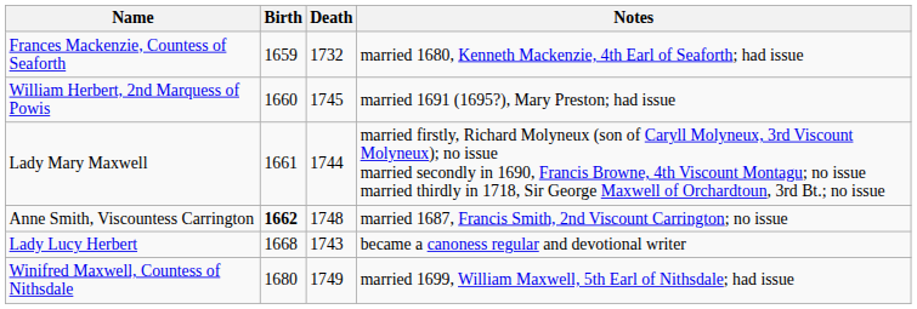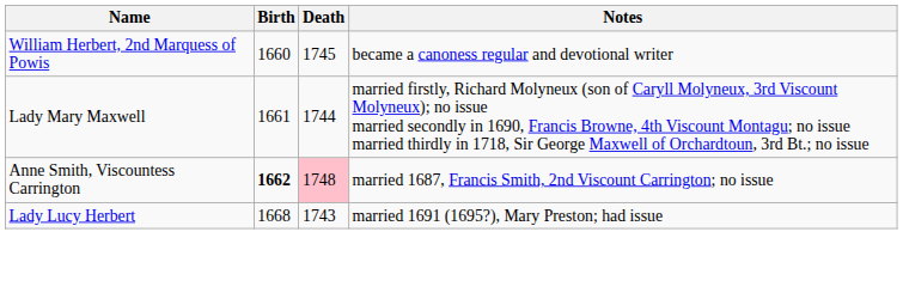- row: Frances Mackenzie, Countess of Seaforth | 1659 | 1732 | married 1680, Kenneth Mackenzie, 4th Earl of Seaforth; had issue
William Herbert, 2nd Marquess of Powis | Notes: married 1691 (1695?), Mary Preston; had issue -> became a canoness regular and devotional writer
Anne Smith, Viscountess Carrington | Death: no background -> pink background
Lady Lucy Herbert | Notes: became a canoness regular and devotional writer -> married 1691 (1695?), Mary Preston; had issue
- row: Winifred Maxwell, Countess of Nithsdale | 1680 | 1749 | married 1699, William Maxwell, 5th Earl of Nithsdale; had issue
